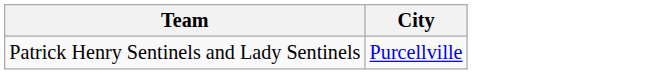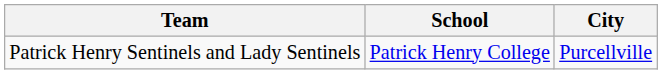+ column: School | Patrick Henry College
